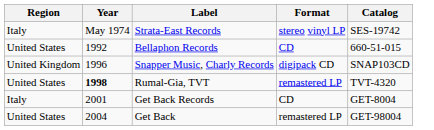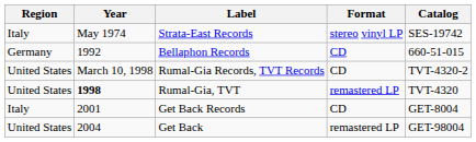Bellaphon Records | Region: United States -> Germany
- row: United Kingdom | 1996 | Snapper Music, Charly Records | digipack CD | SNAP103CD
+ row: United States | March 10, 1998 | Rumal-Gia Records, TVT Records | CD | TVT-4320-2
